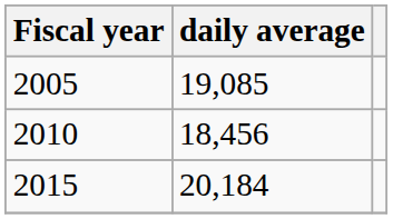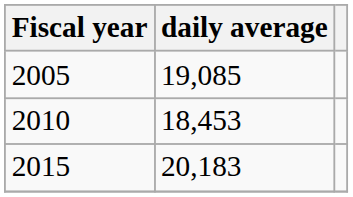2010 | daily average: 18,456 -> 18,453
2015 | daily average: 20,184 -> 20,183
